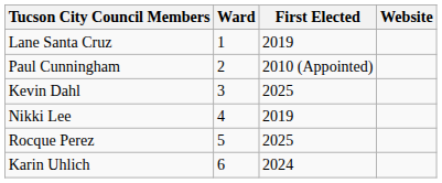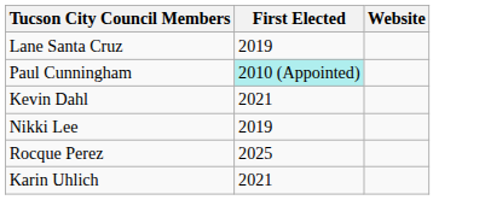- column: Ward | 1 | 2 | 3 | 4 | 5 | 6
Paul Cunningham | First Elected: no background -> paleturquoise background
Kevin Dahl | First Elected: 2025 -> 2021
Karin Uhlich | First Elected: 2024 -> 2021
